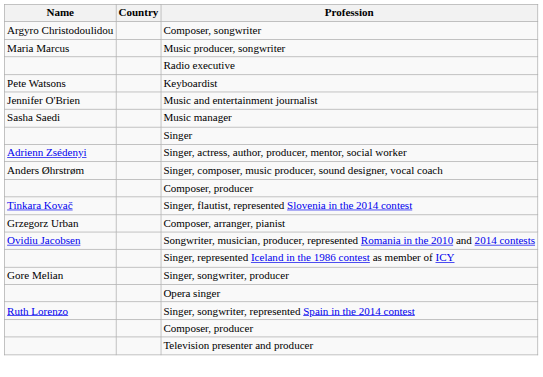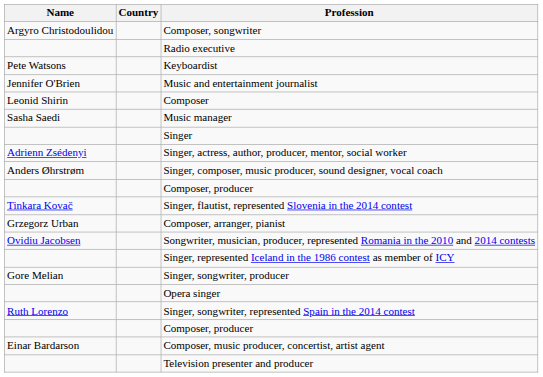- row: Maria Marcus | Music producer, songwriter
+ row: Leonid Shirin | Composer
+ row: Einar Bardarson | Composer, music producer, concertist, artist agent
